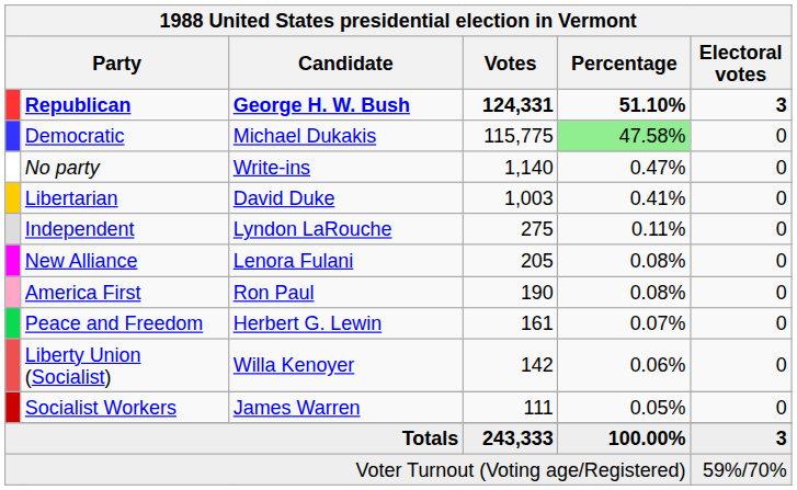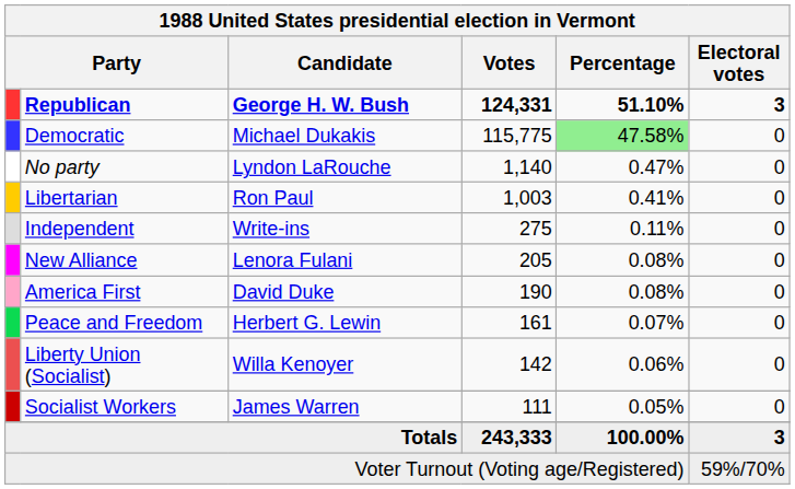No party | Candidate: Write-ins -> Lyndon LaRouche
Libertarian | Candidate: David Duke -> Ron Paul
Independent | Candidate: Lyndon LaRouche -> Write-ins
America First | Candidate: Ron Paul -> David Duke
